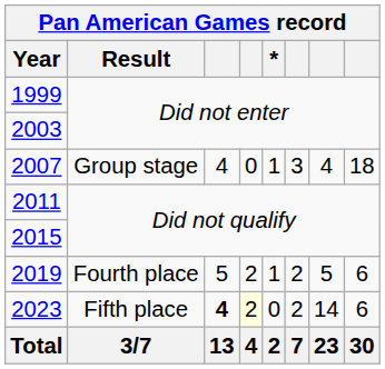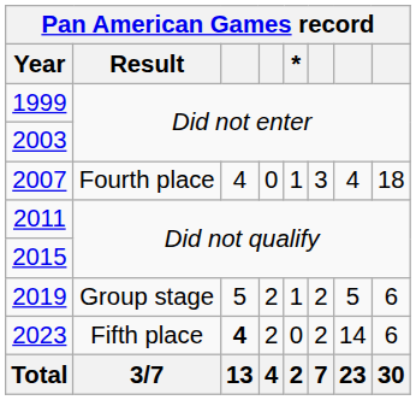2007 | Result: Group stage -> Fourth place
2019 | Result: Fourth place -> Group stage
2023 | column 4: lightyellow background -> no background
